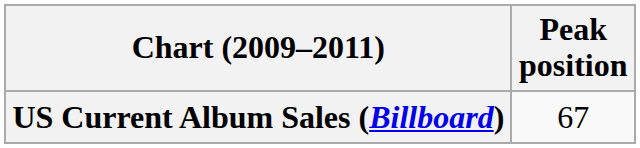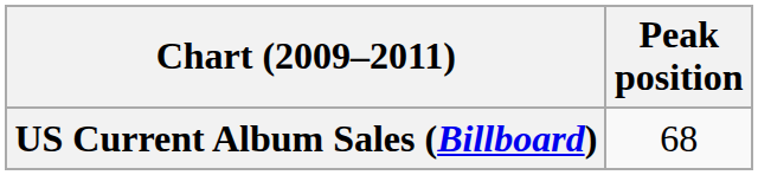US Current Album Sales (Billboard) | Peak position: 67 -> 68
